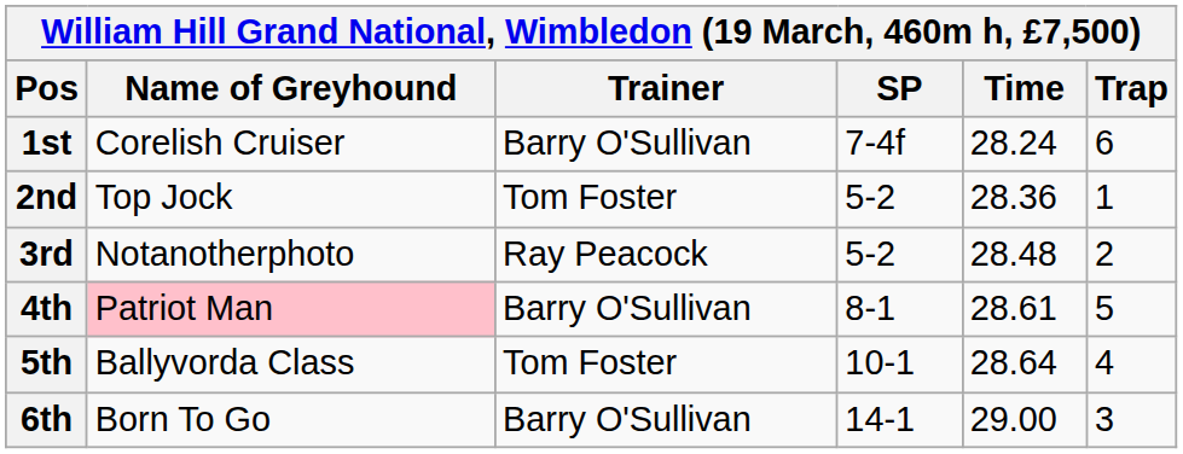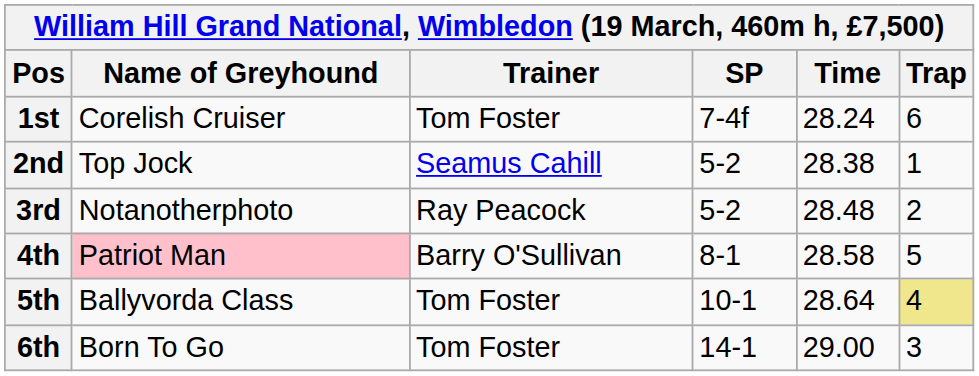1st | Trainer: Barry O'Sullivan -> Tom Foster
2nd | Trainer: Tom Foster -> Seamus Cahill
2nd | Time: 28.36 -> 28.38
4th | Time: 28.61 -> 28.58
5th | Trap: no background -> khaki background
6th | Trainer: Barry O'Sullivan -> Tom Foster
